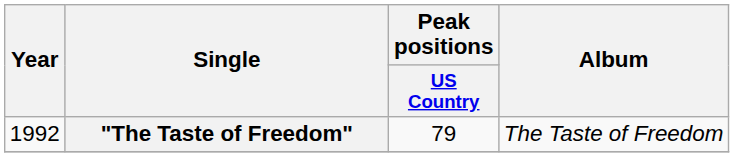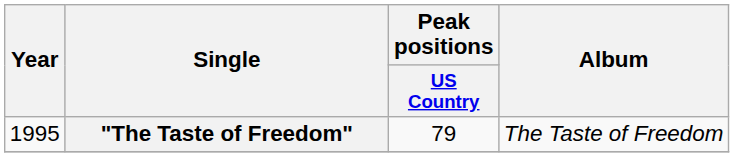"The Taste of Freedom" | Year: 1992 -> 1995
